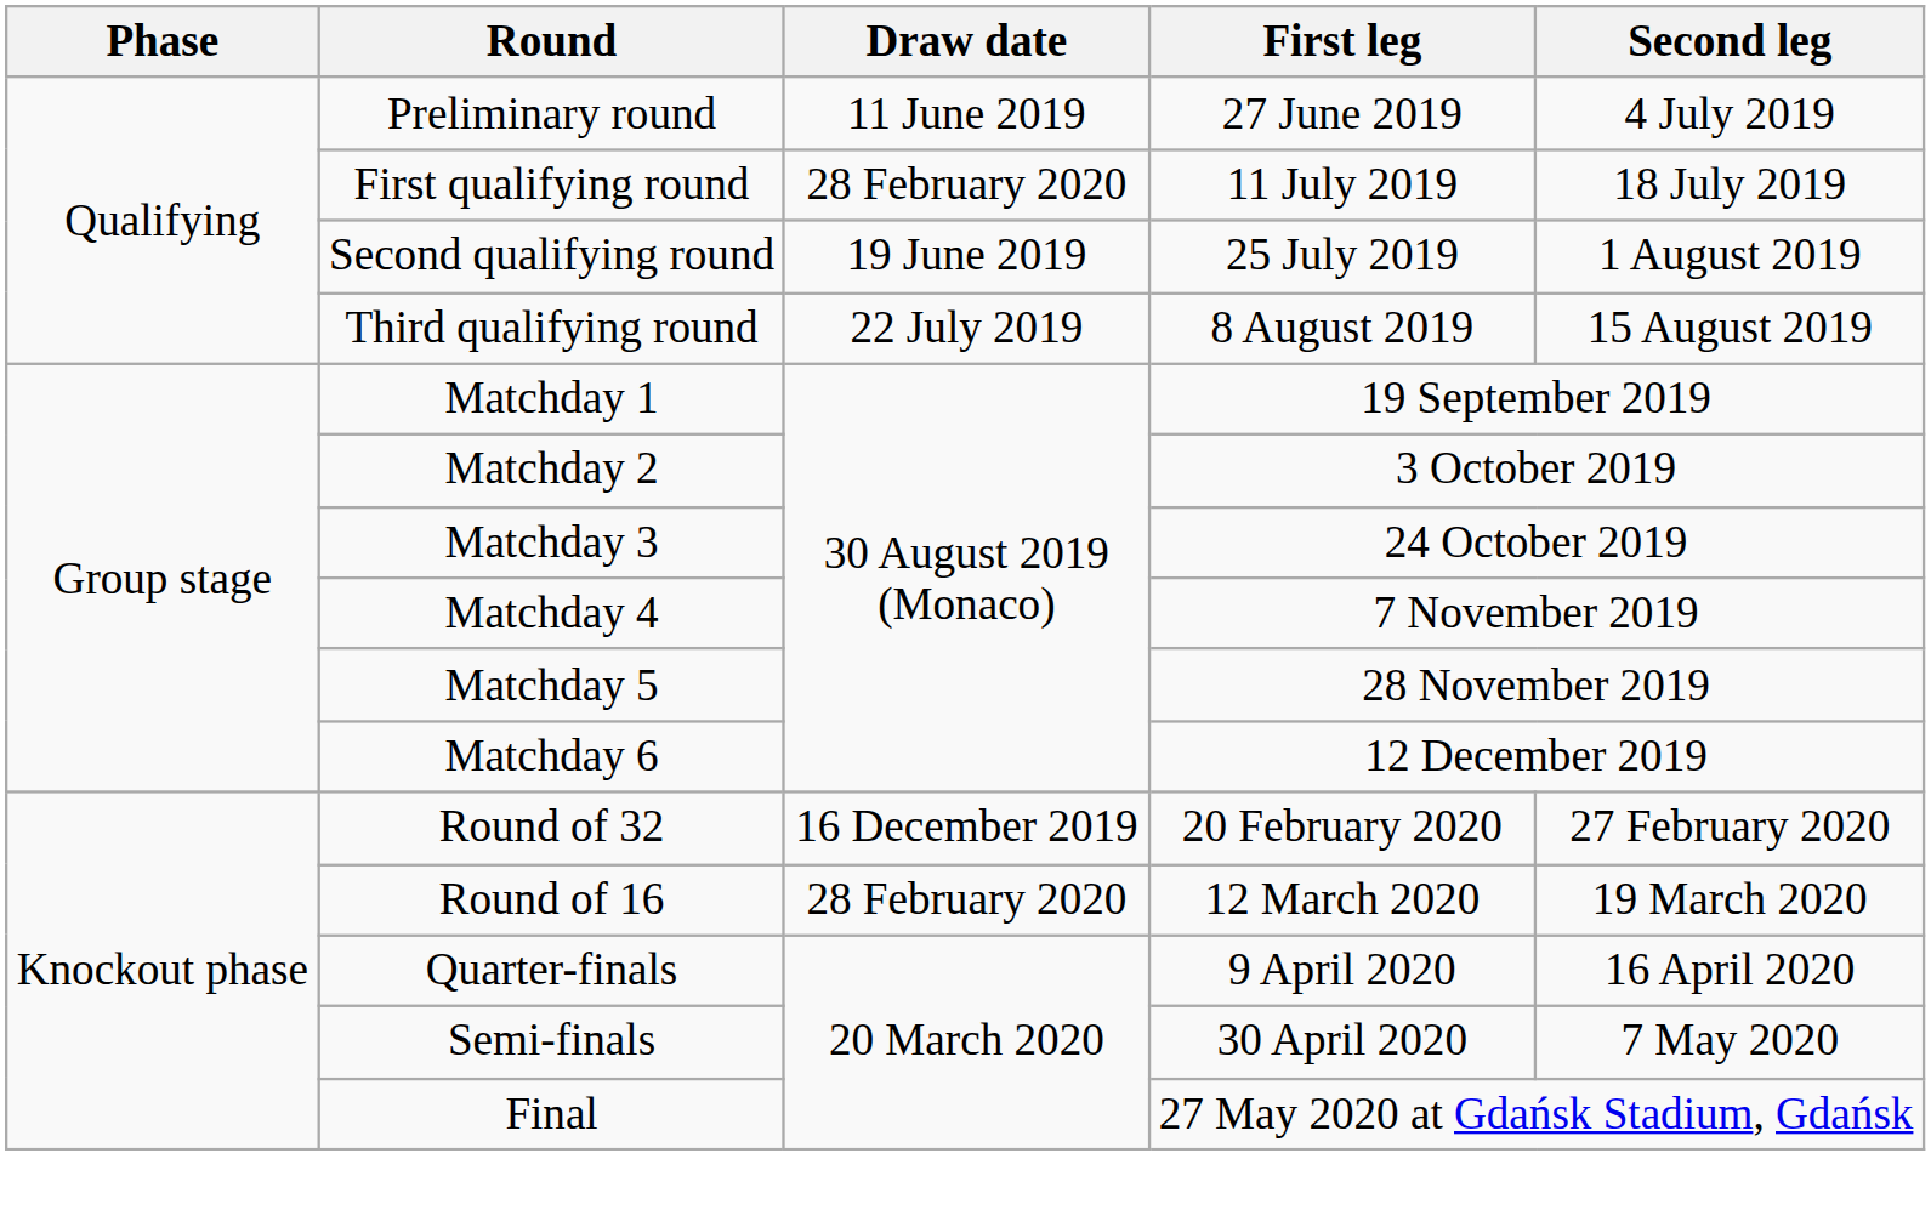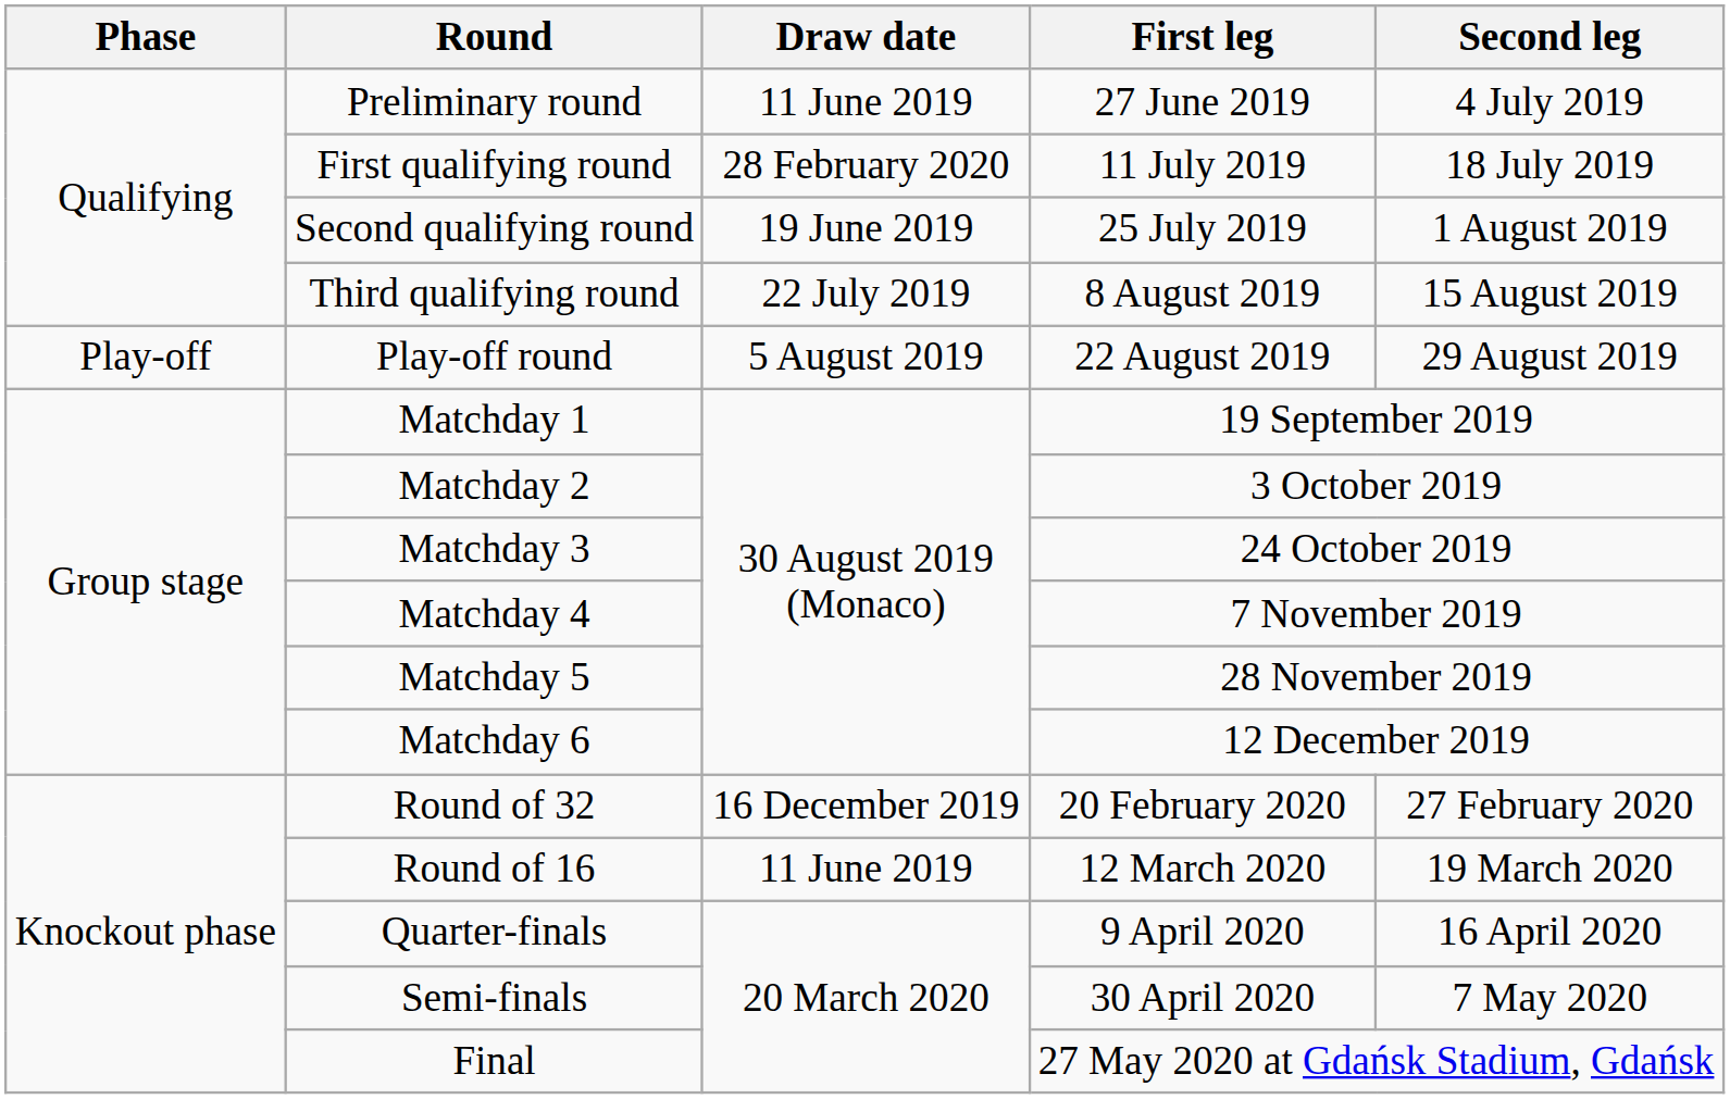+ row: Play-off | Play-off round | 5 August 2019 | 22 August 2019 | 29 August 2019
Round of 16 | Draw date: 28 February 2020 -> 11 June 2019
